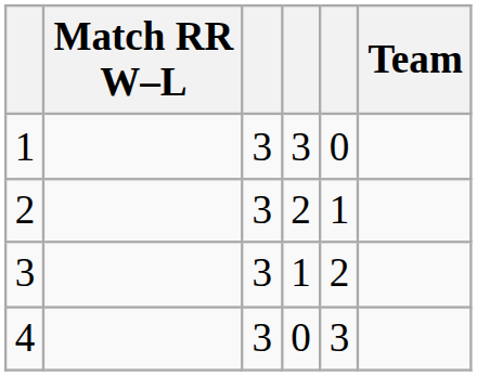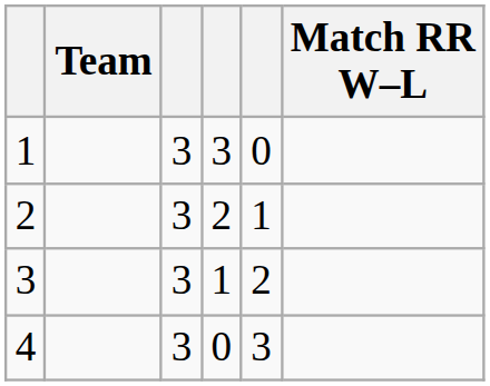columns swapped: Team <-> Match RR W–L
